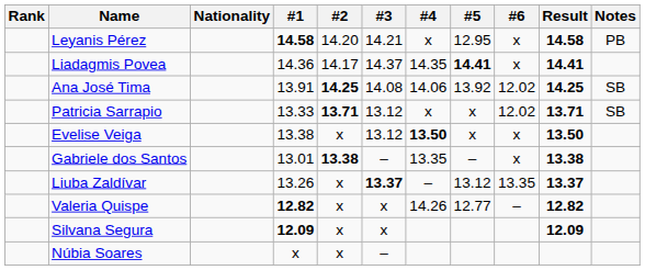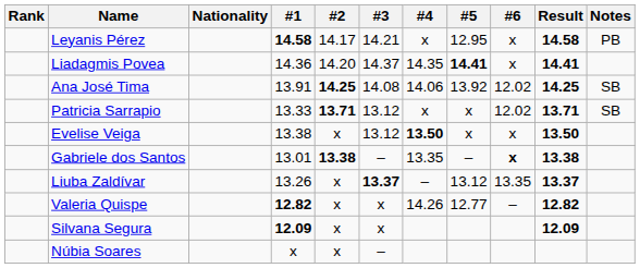Leyanis Pérez | #2: 14.20 -> 14.17
Liadagmis Povea | #2: 14.17 -> 14.20
Gabriele dos Santos | #6: normal -> bold
